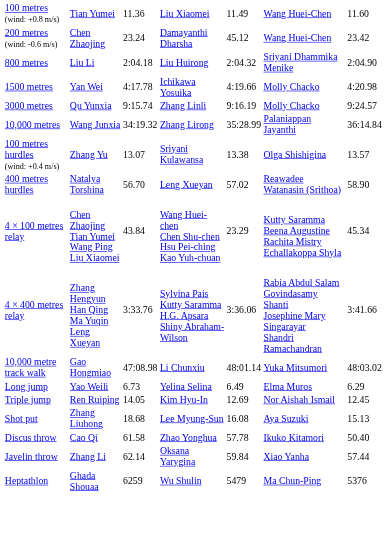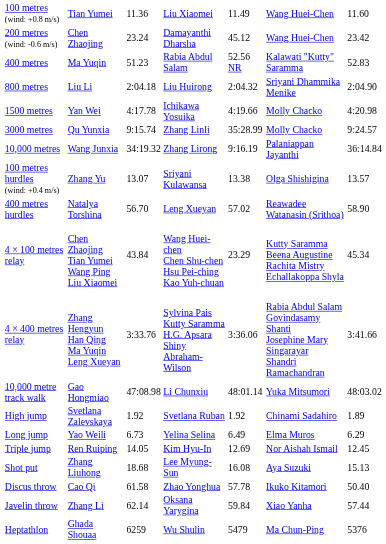+ row: 400 metres | Ma Yuqin | 51.23 | Rabia Abdul Salam | 52.56 NR | Kalawati "Kutty" Saramma | 52.83
3000 metres | column 5: 9:16.19 -> 35:28.99
10,000 metres | column 5: 35:28.99 -> 9:16.19
+ row: High jump | Svetlana Zalevskaya | 1.92 | Svetlana Ruban | 1.92 | Chinami Sadahiro | 1.89
